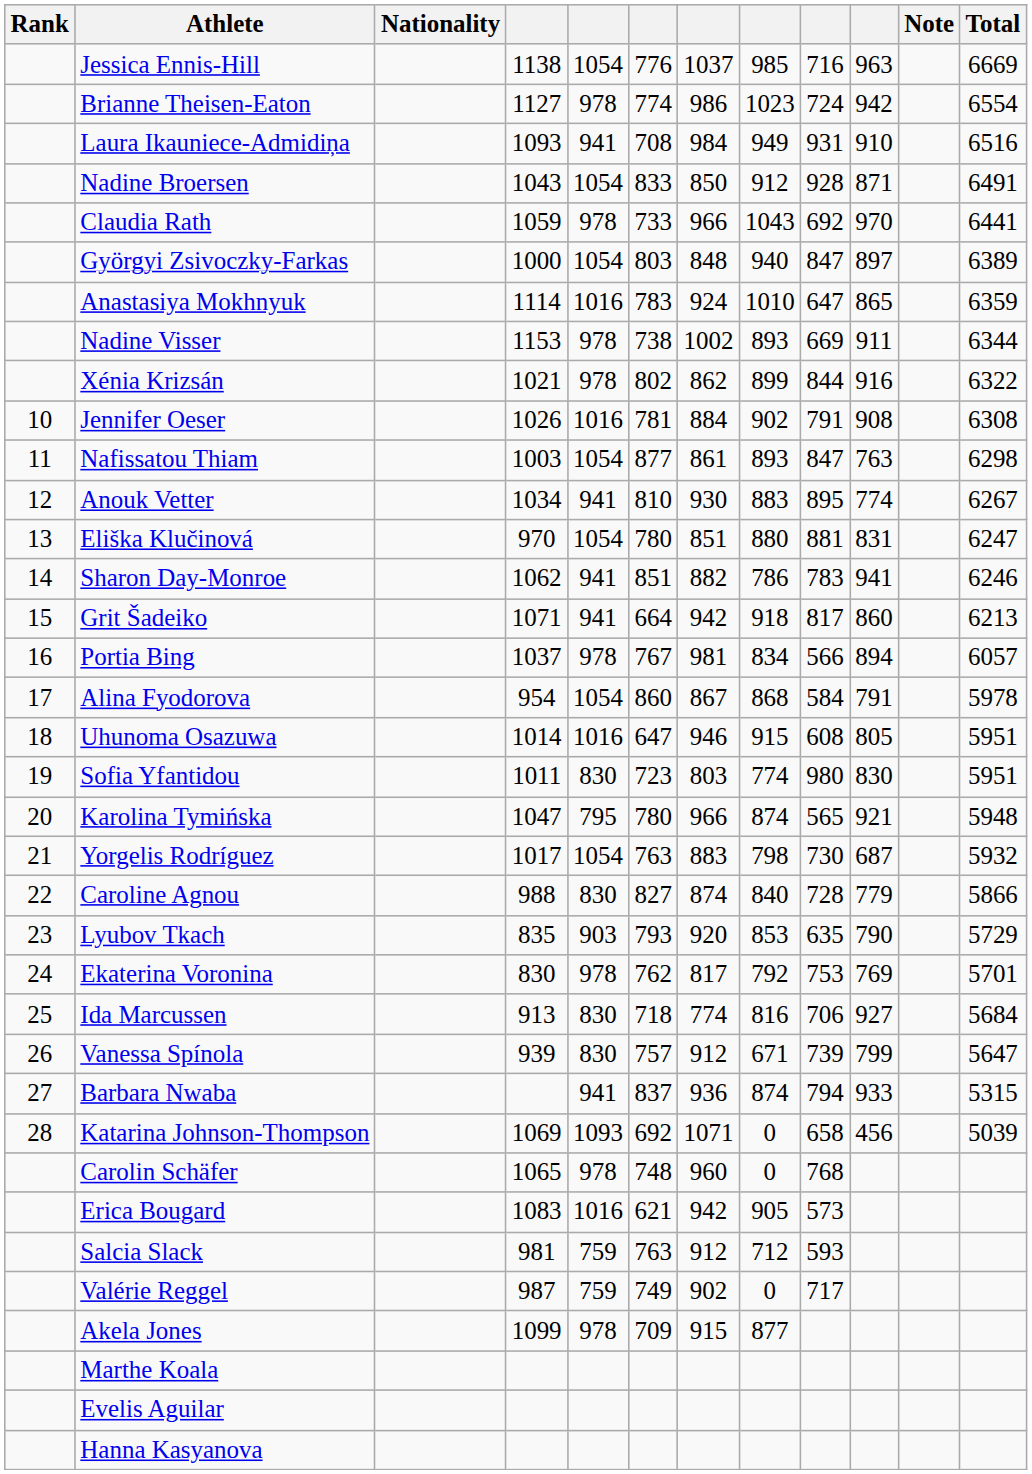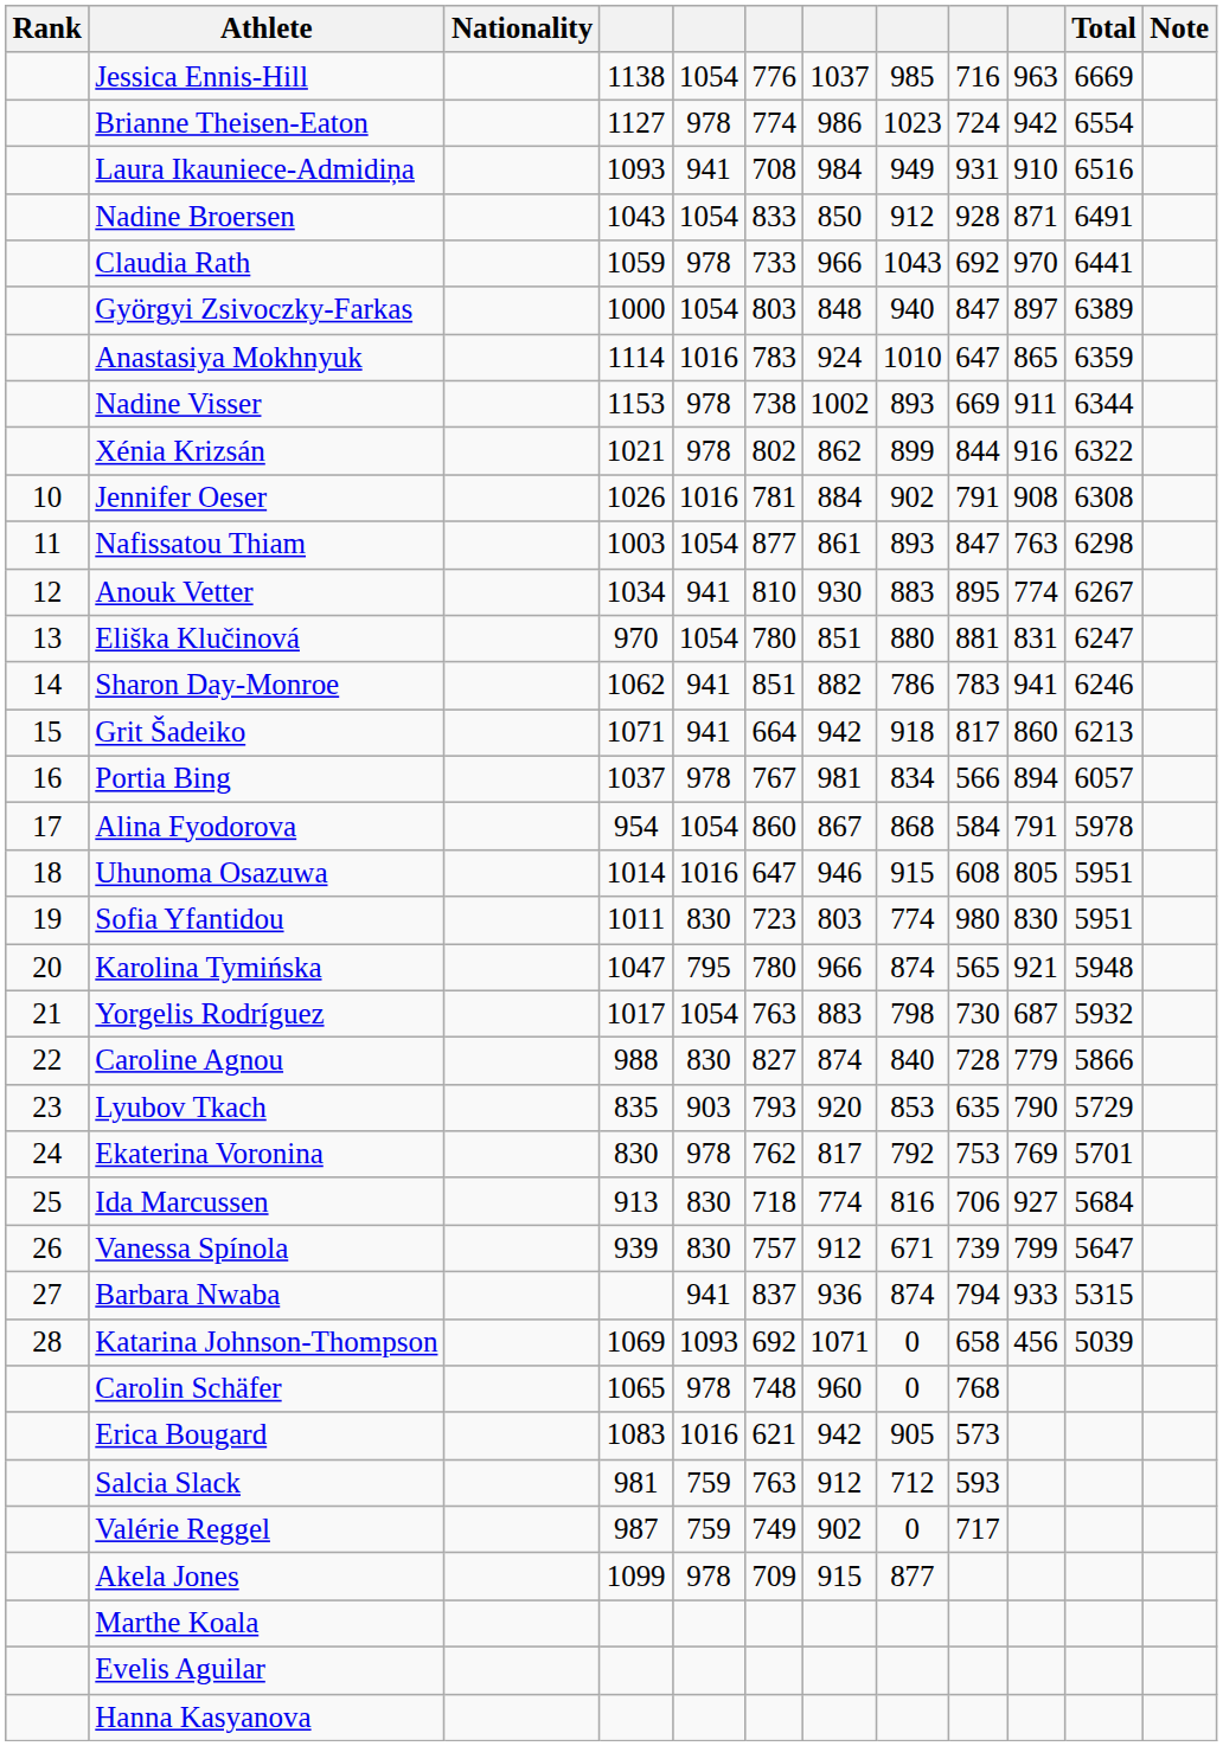columns swapped: Total <-> Note
